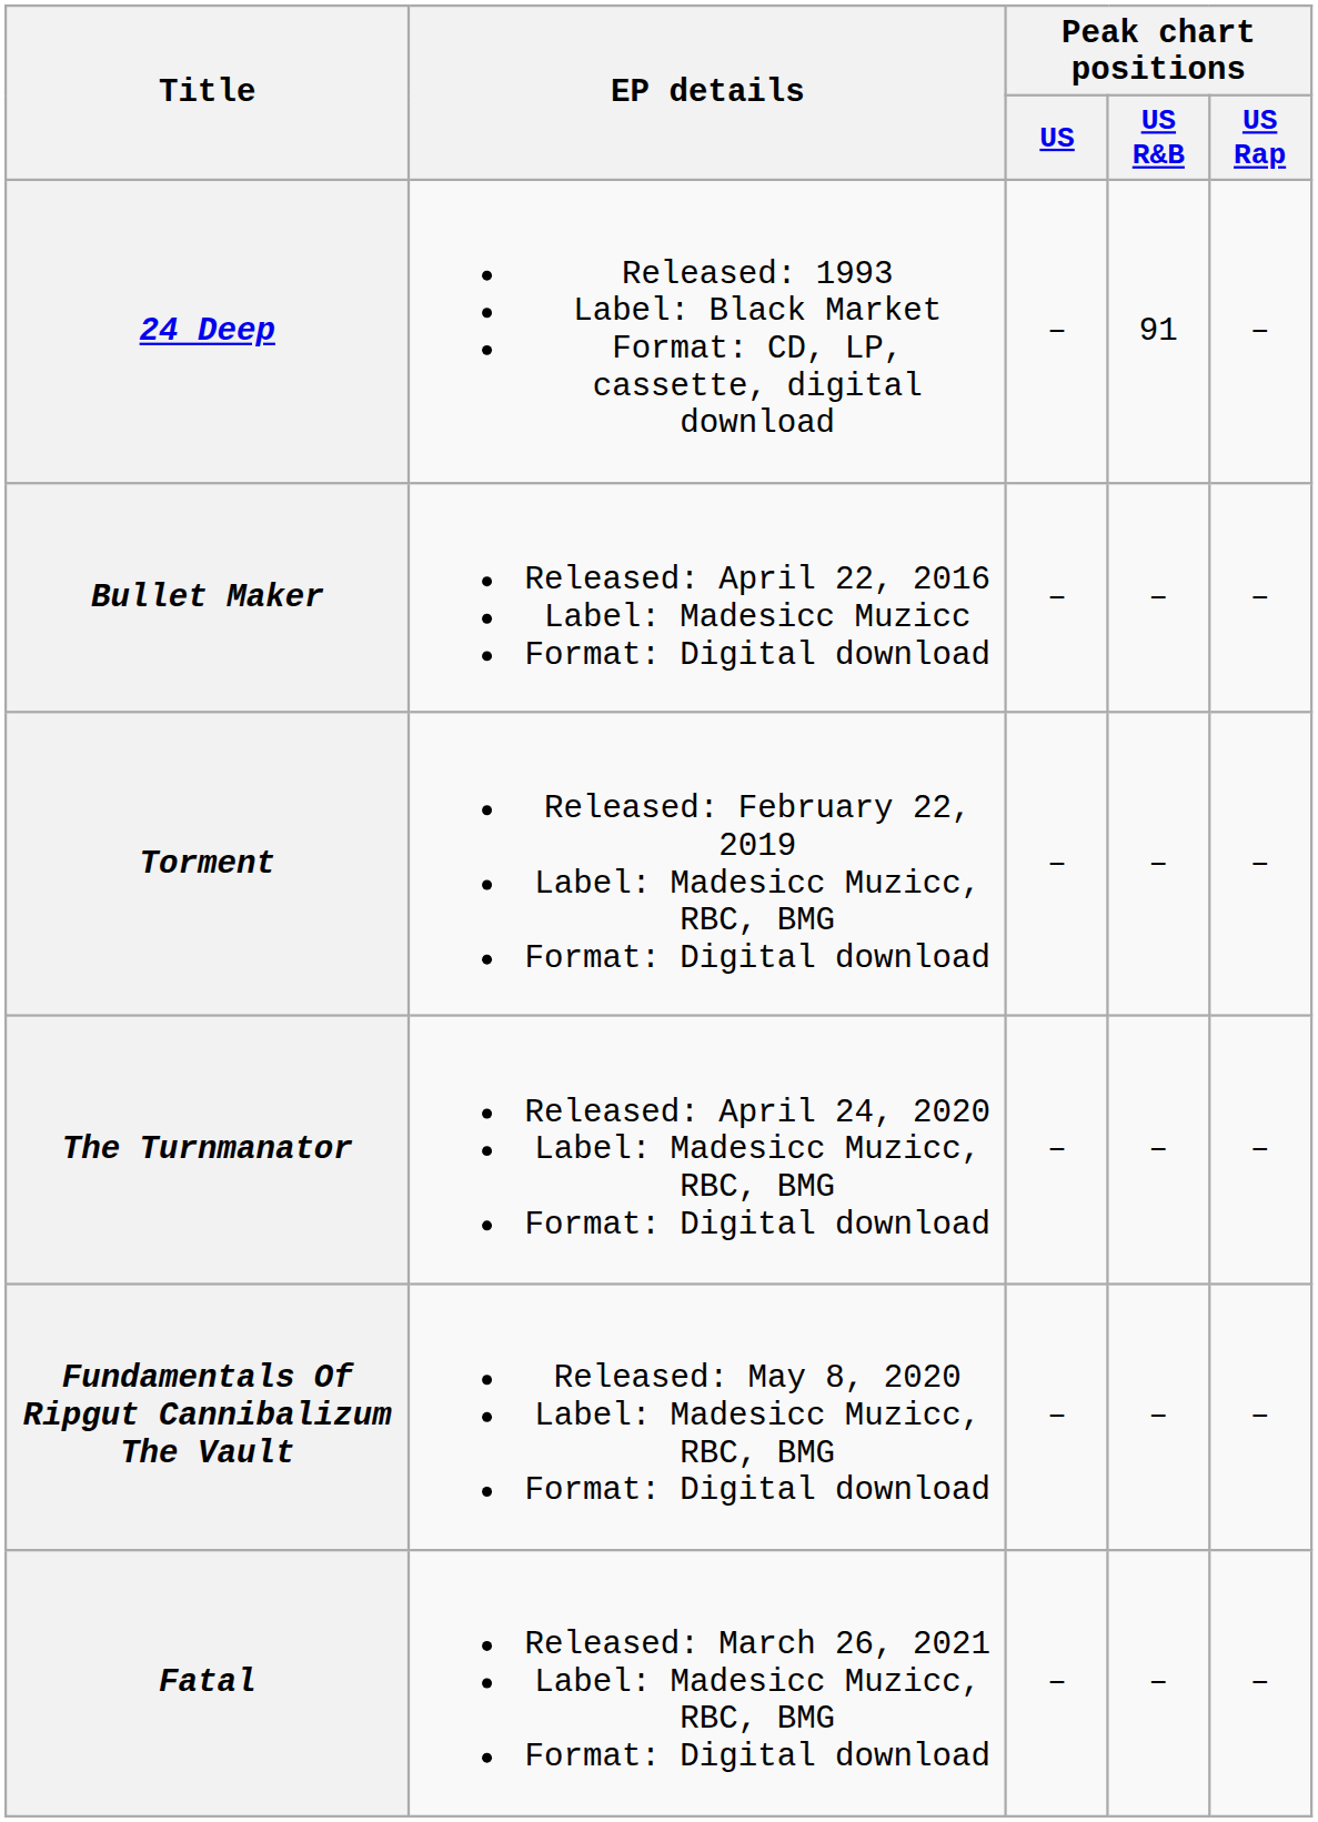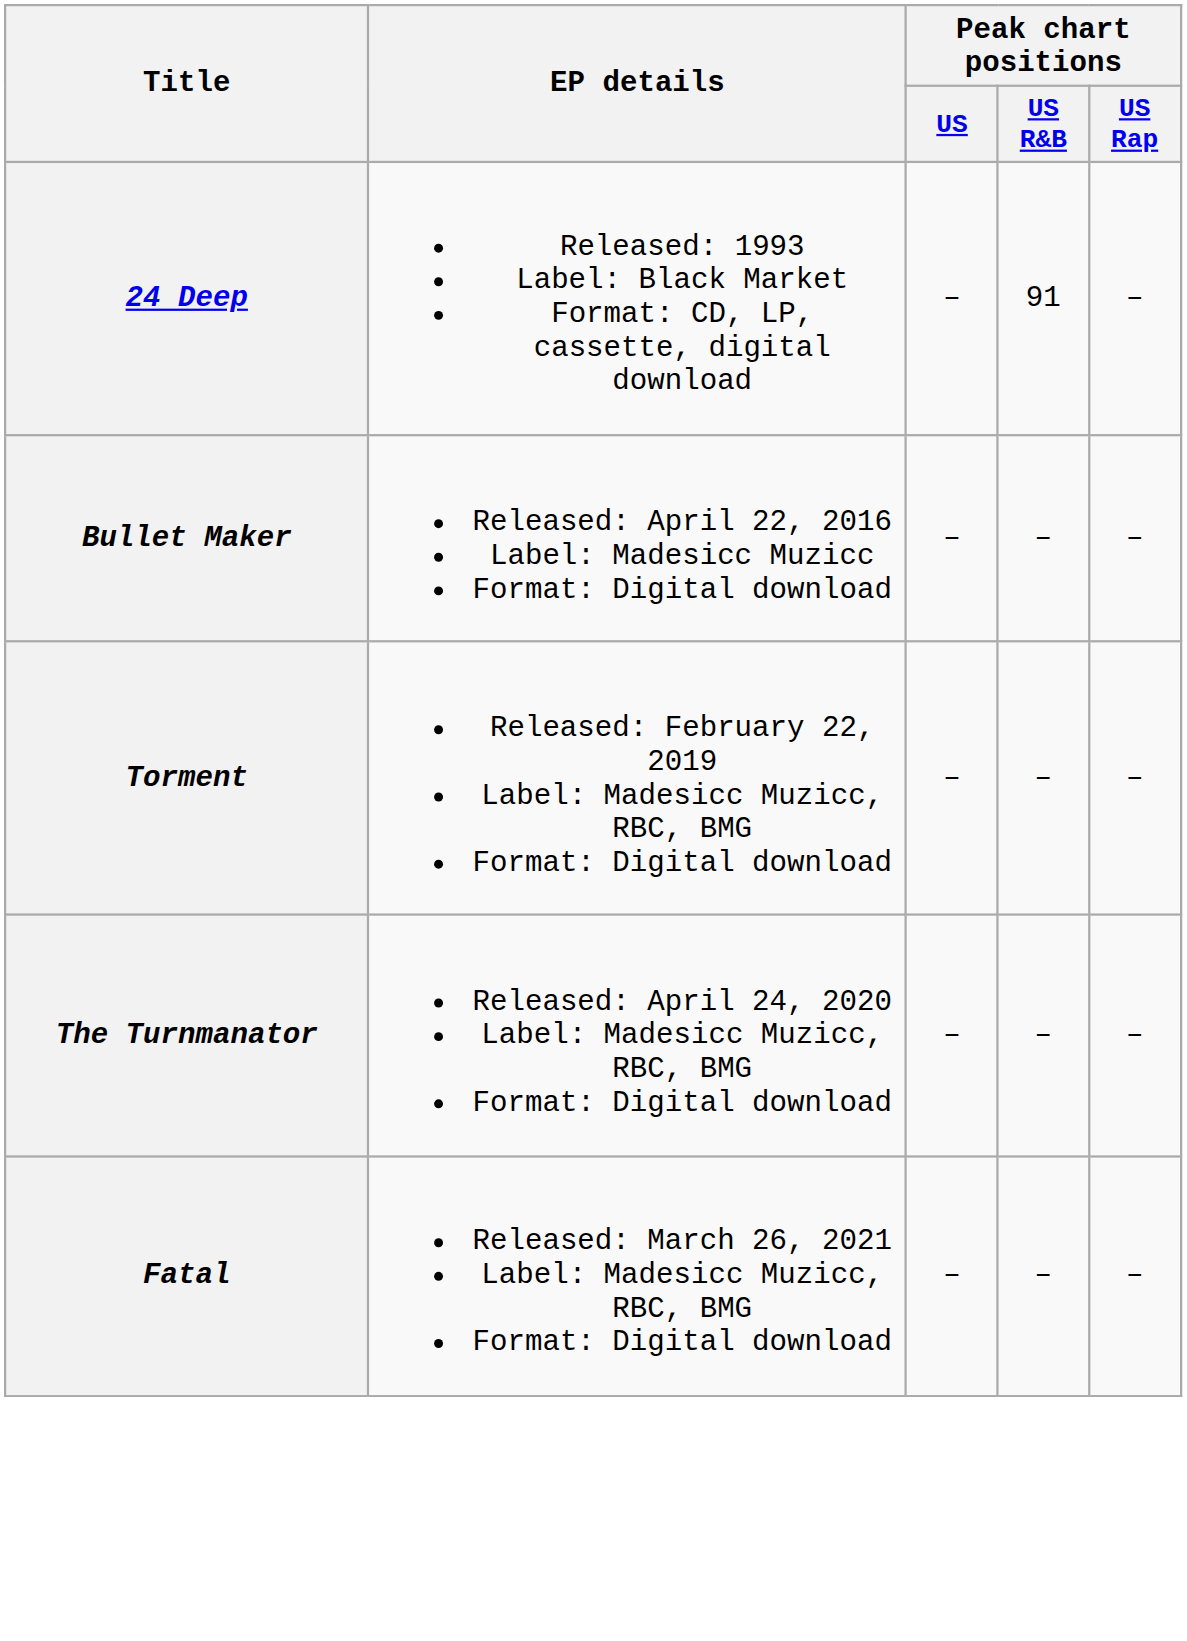- row: Fundamentals Of Ripgut Cannibalizum The Vault | Released: May 8, 2020 Label: Madesicc Muzicc, RBC, BMG Format: Digital download | – | – | –
